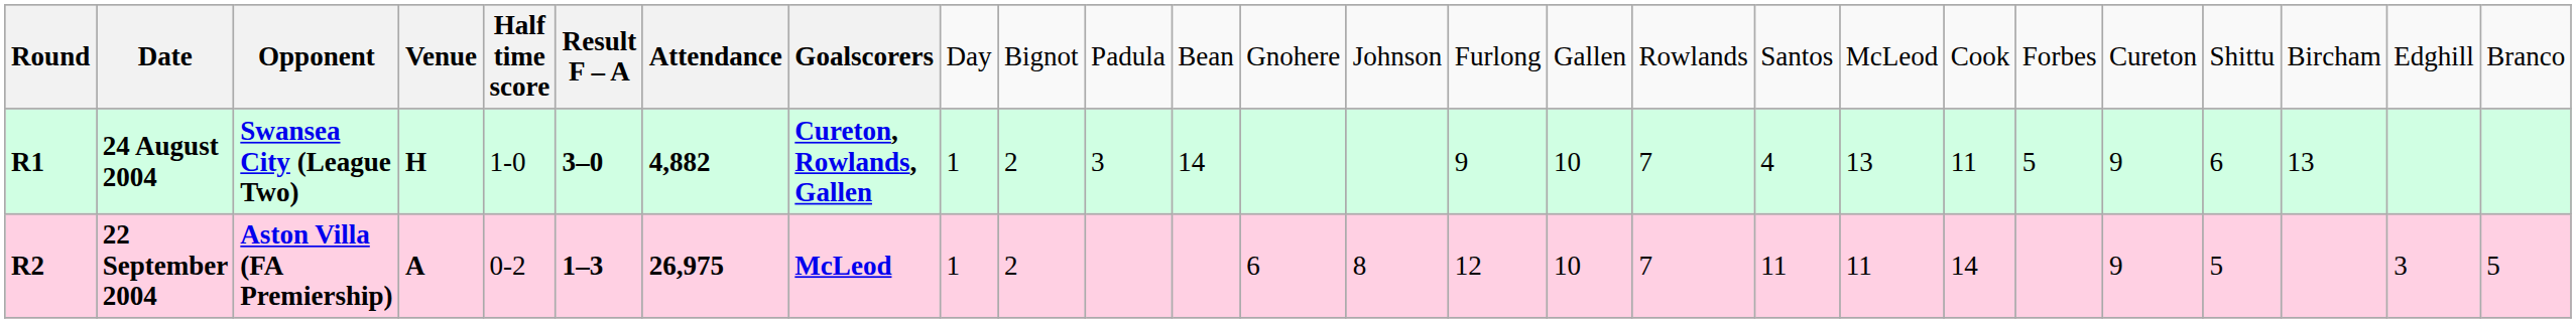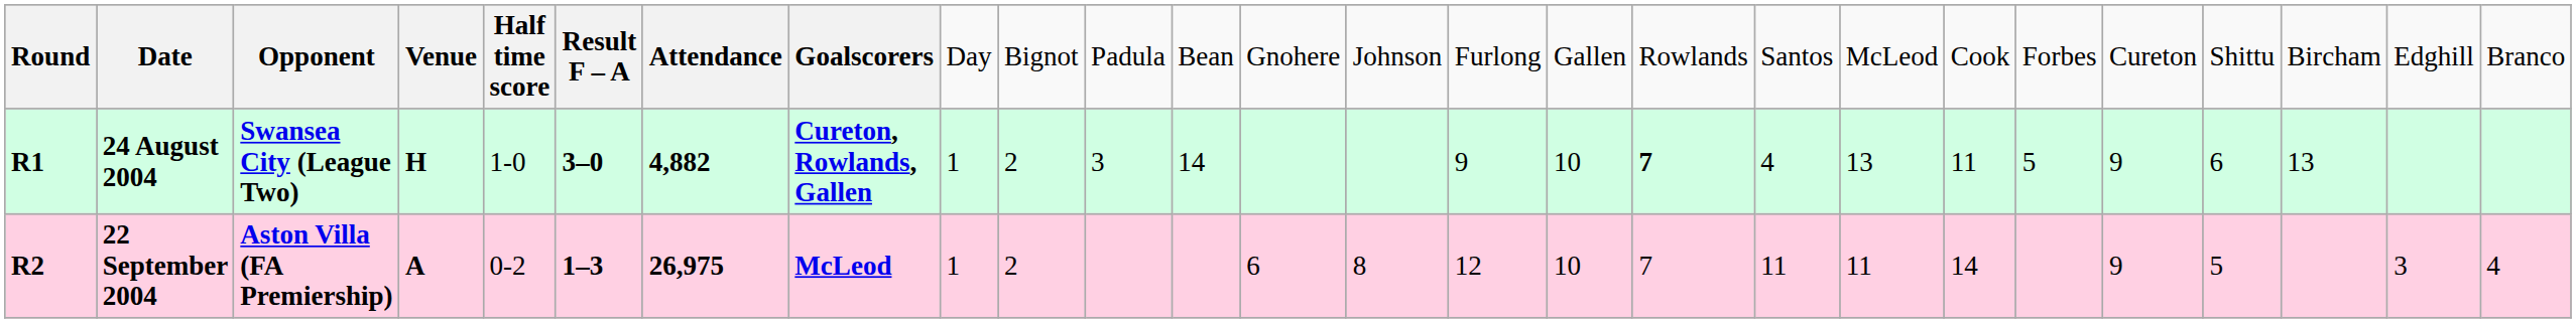24 August 2004 | column 17: normal -> bold
22 September 2004 | column 26: 5 -> 4
